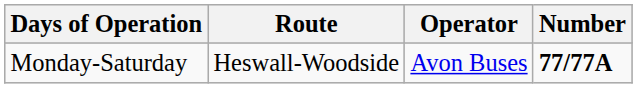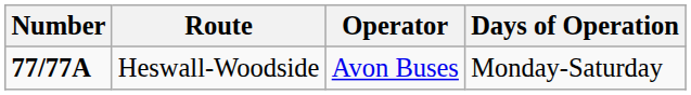columns swapped: Number <-> Days of Operation
